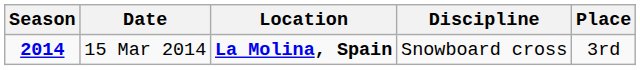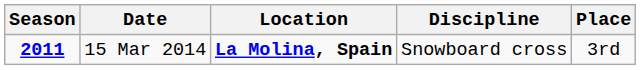15 Mar 2014 | Season: 2014 -> 2011
